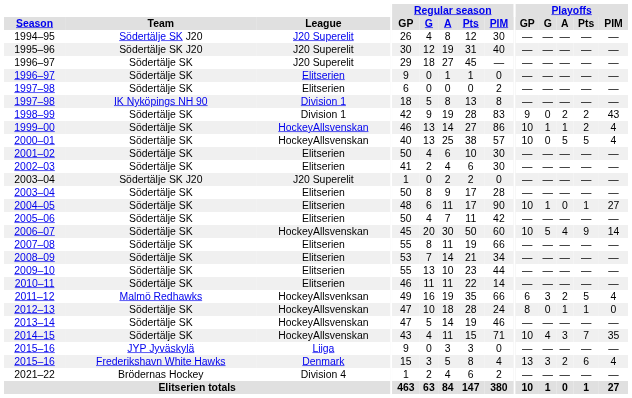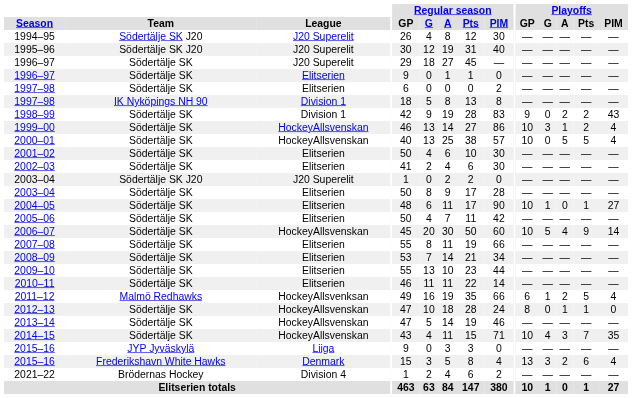1999–00 | Playoffs / G: 1 -> 3
2011–12 | Playoffs / G: 3 -> 1
